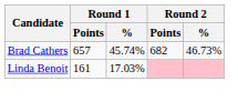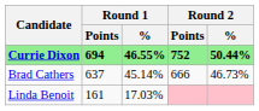+ row: Currie Dixon | 694 | 46.55% | 752 | 50.44%
Brad Cathers | Round 1 / Points: 657 -> 637
Brad Cathers | Round 1 / %: 45.74% -> 45.14%
Brad Cathers | Round 2 / Points: 682 -> 666
